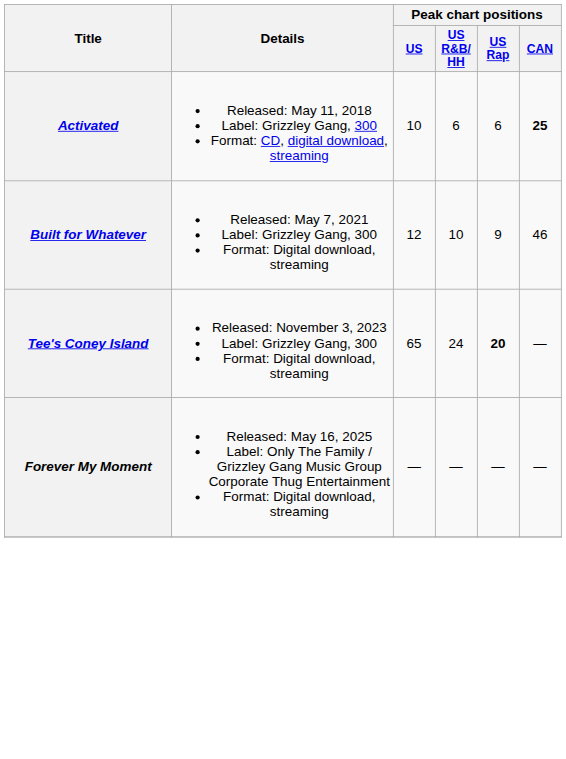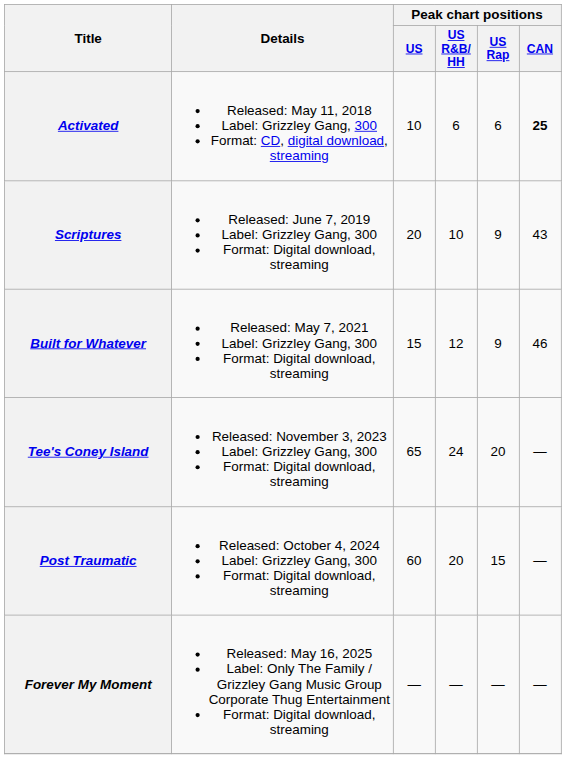+ row: Scriptures | Released: June 7, 2019 Label: Grizzley Gang, 300 Format: Digital download, streaming | 20 | 10 | 9 | 43
Built for Whatever | Peak chart positions / US: 12 -> 15
Built for Whatever | Peak chart positions / US R&B/ HH: 10 -> 12
Tee's Coney Island | Peak chart positions / US Rap: bold -> normal
+ row: Post Traumatic | Released: October 4, 2024 Label: Grizzley Gang, 300 Format: Digital download, streaming | 60 | 20 | 15 | —
